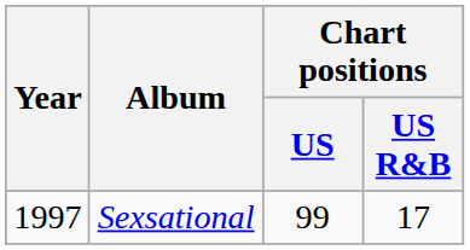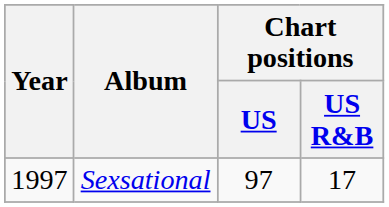Sexsational | Chart positions / US: 99 -> 97
